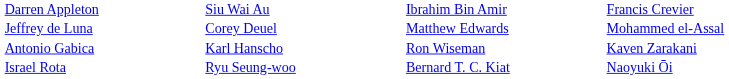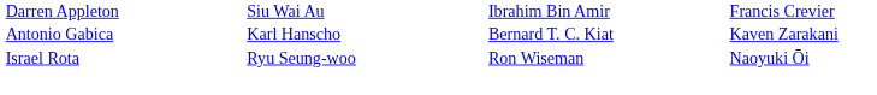- row: Jeffrey de Luna | Corey Deuel | Matthew Edwards | Mohammed el-Assal
Antonio Gabica | column 3: Ron Wiseman -> Bernard T. C. Kiat
Israel Rota | column 3: Bernard T. C. Kiat -> Ron Wiseman
